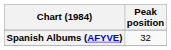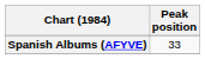Spanish Albums (AFYVE) | Peak position: 32 -> 33
